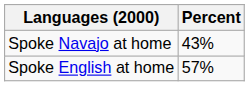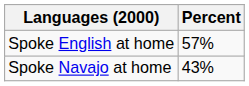rows swapped: Spoke English at home <-> Spoke Navajo at home
